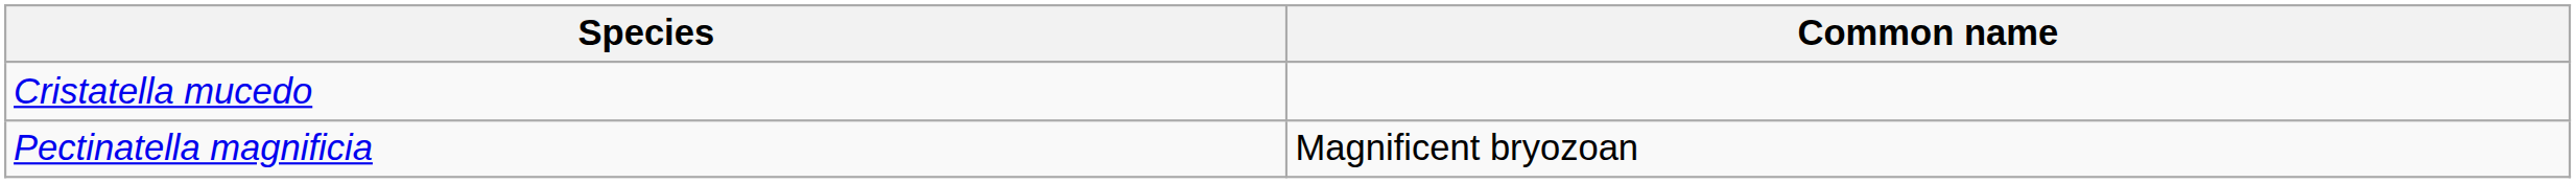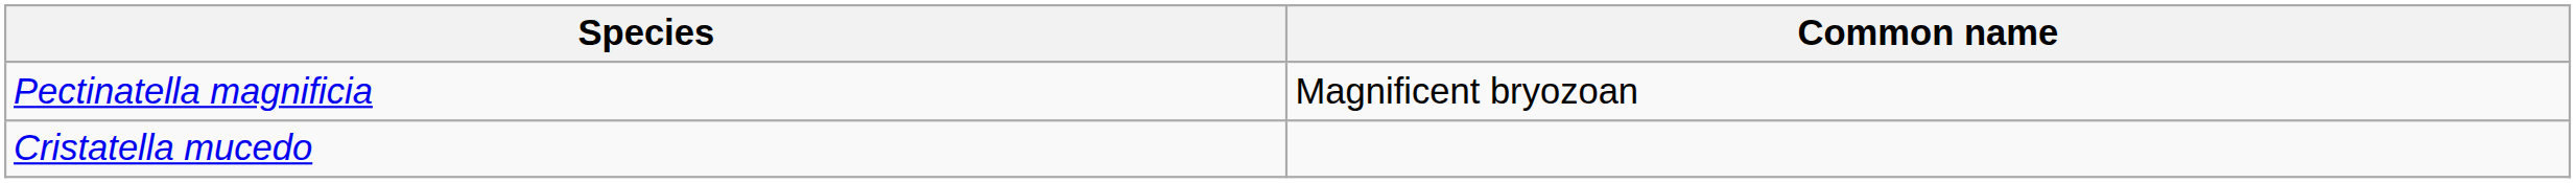rows swapped: Cristatella mucedo <-> Pectinatella magnificia
